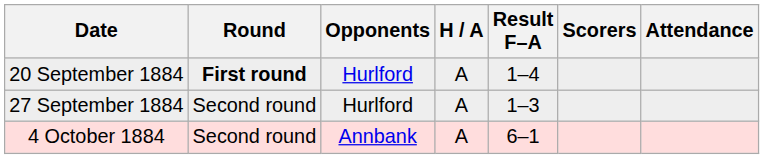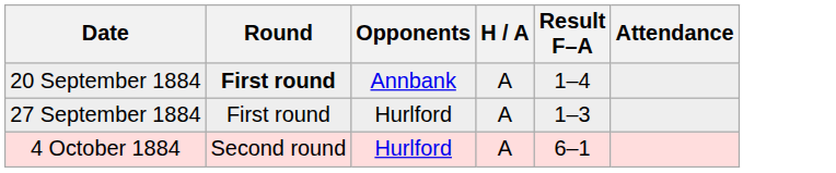- column: Scorers
20 September 1884 | Opponents: Hurlford -> Annbank
27 September 1884 | Round: Second round -> First round
4 October 1884 | Opponents: Annbank -> Hurlford
